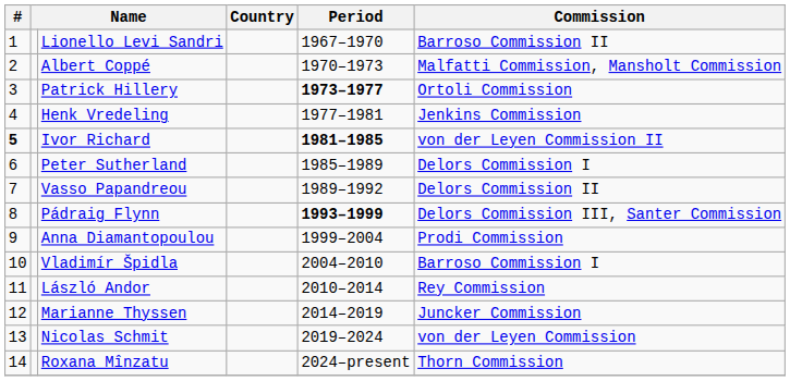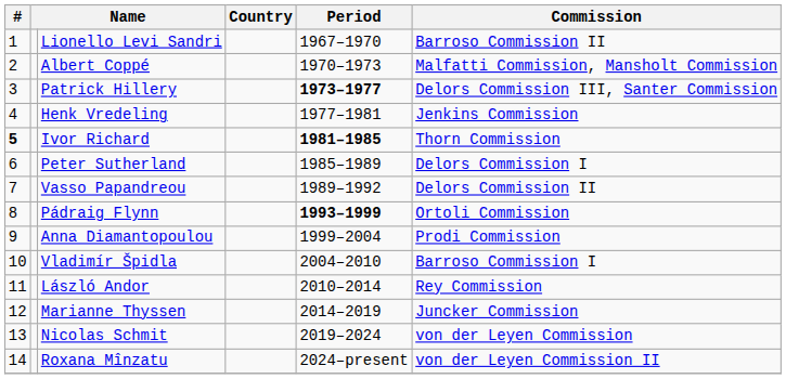Patrick Hillery | Commission: Ortoli Commission -> Delors Commission III, Santer Commission
Ivor Richard | Commission: von der Leyen Commission II -> Thorn Commission
Pádraig Flynn | Commission: Delors Commission III, Santer Commission -> Ortoli Commission
Roxana Mînzatu | Commission: Thorn Commission -> von der Leyen Commission II
